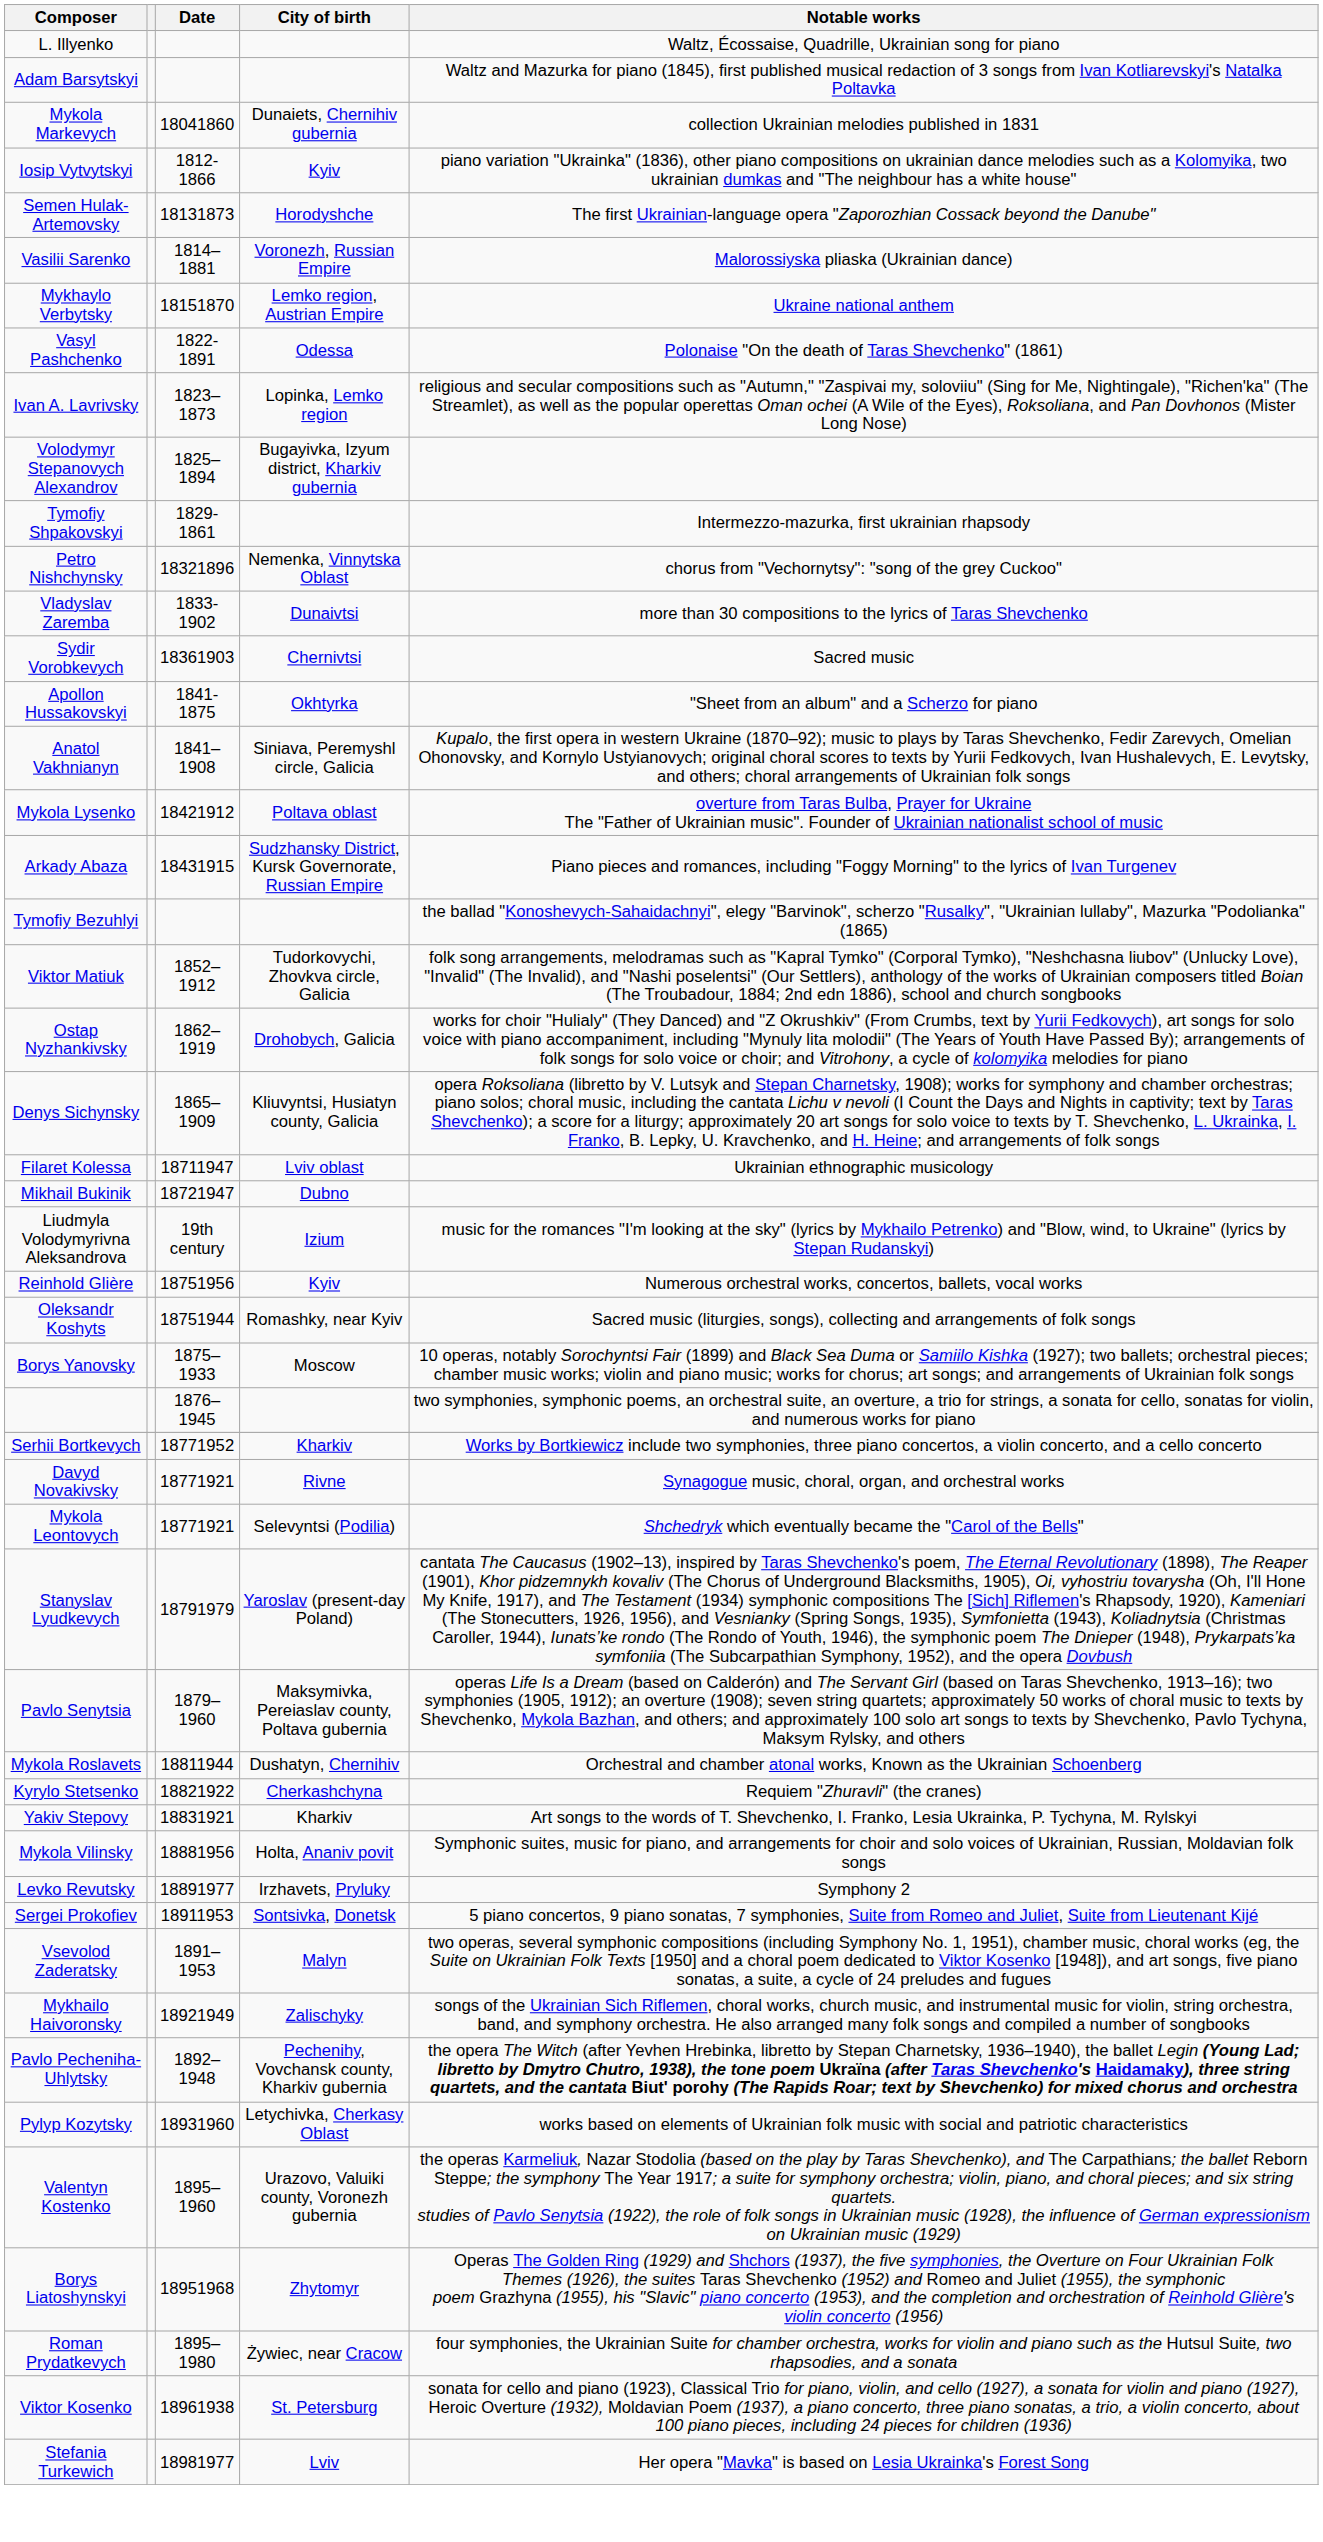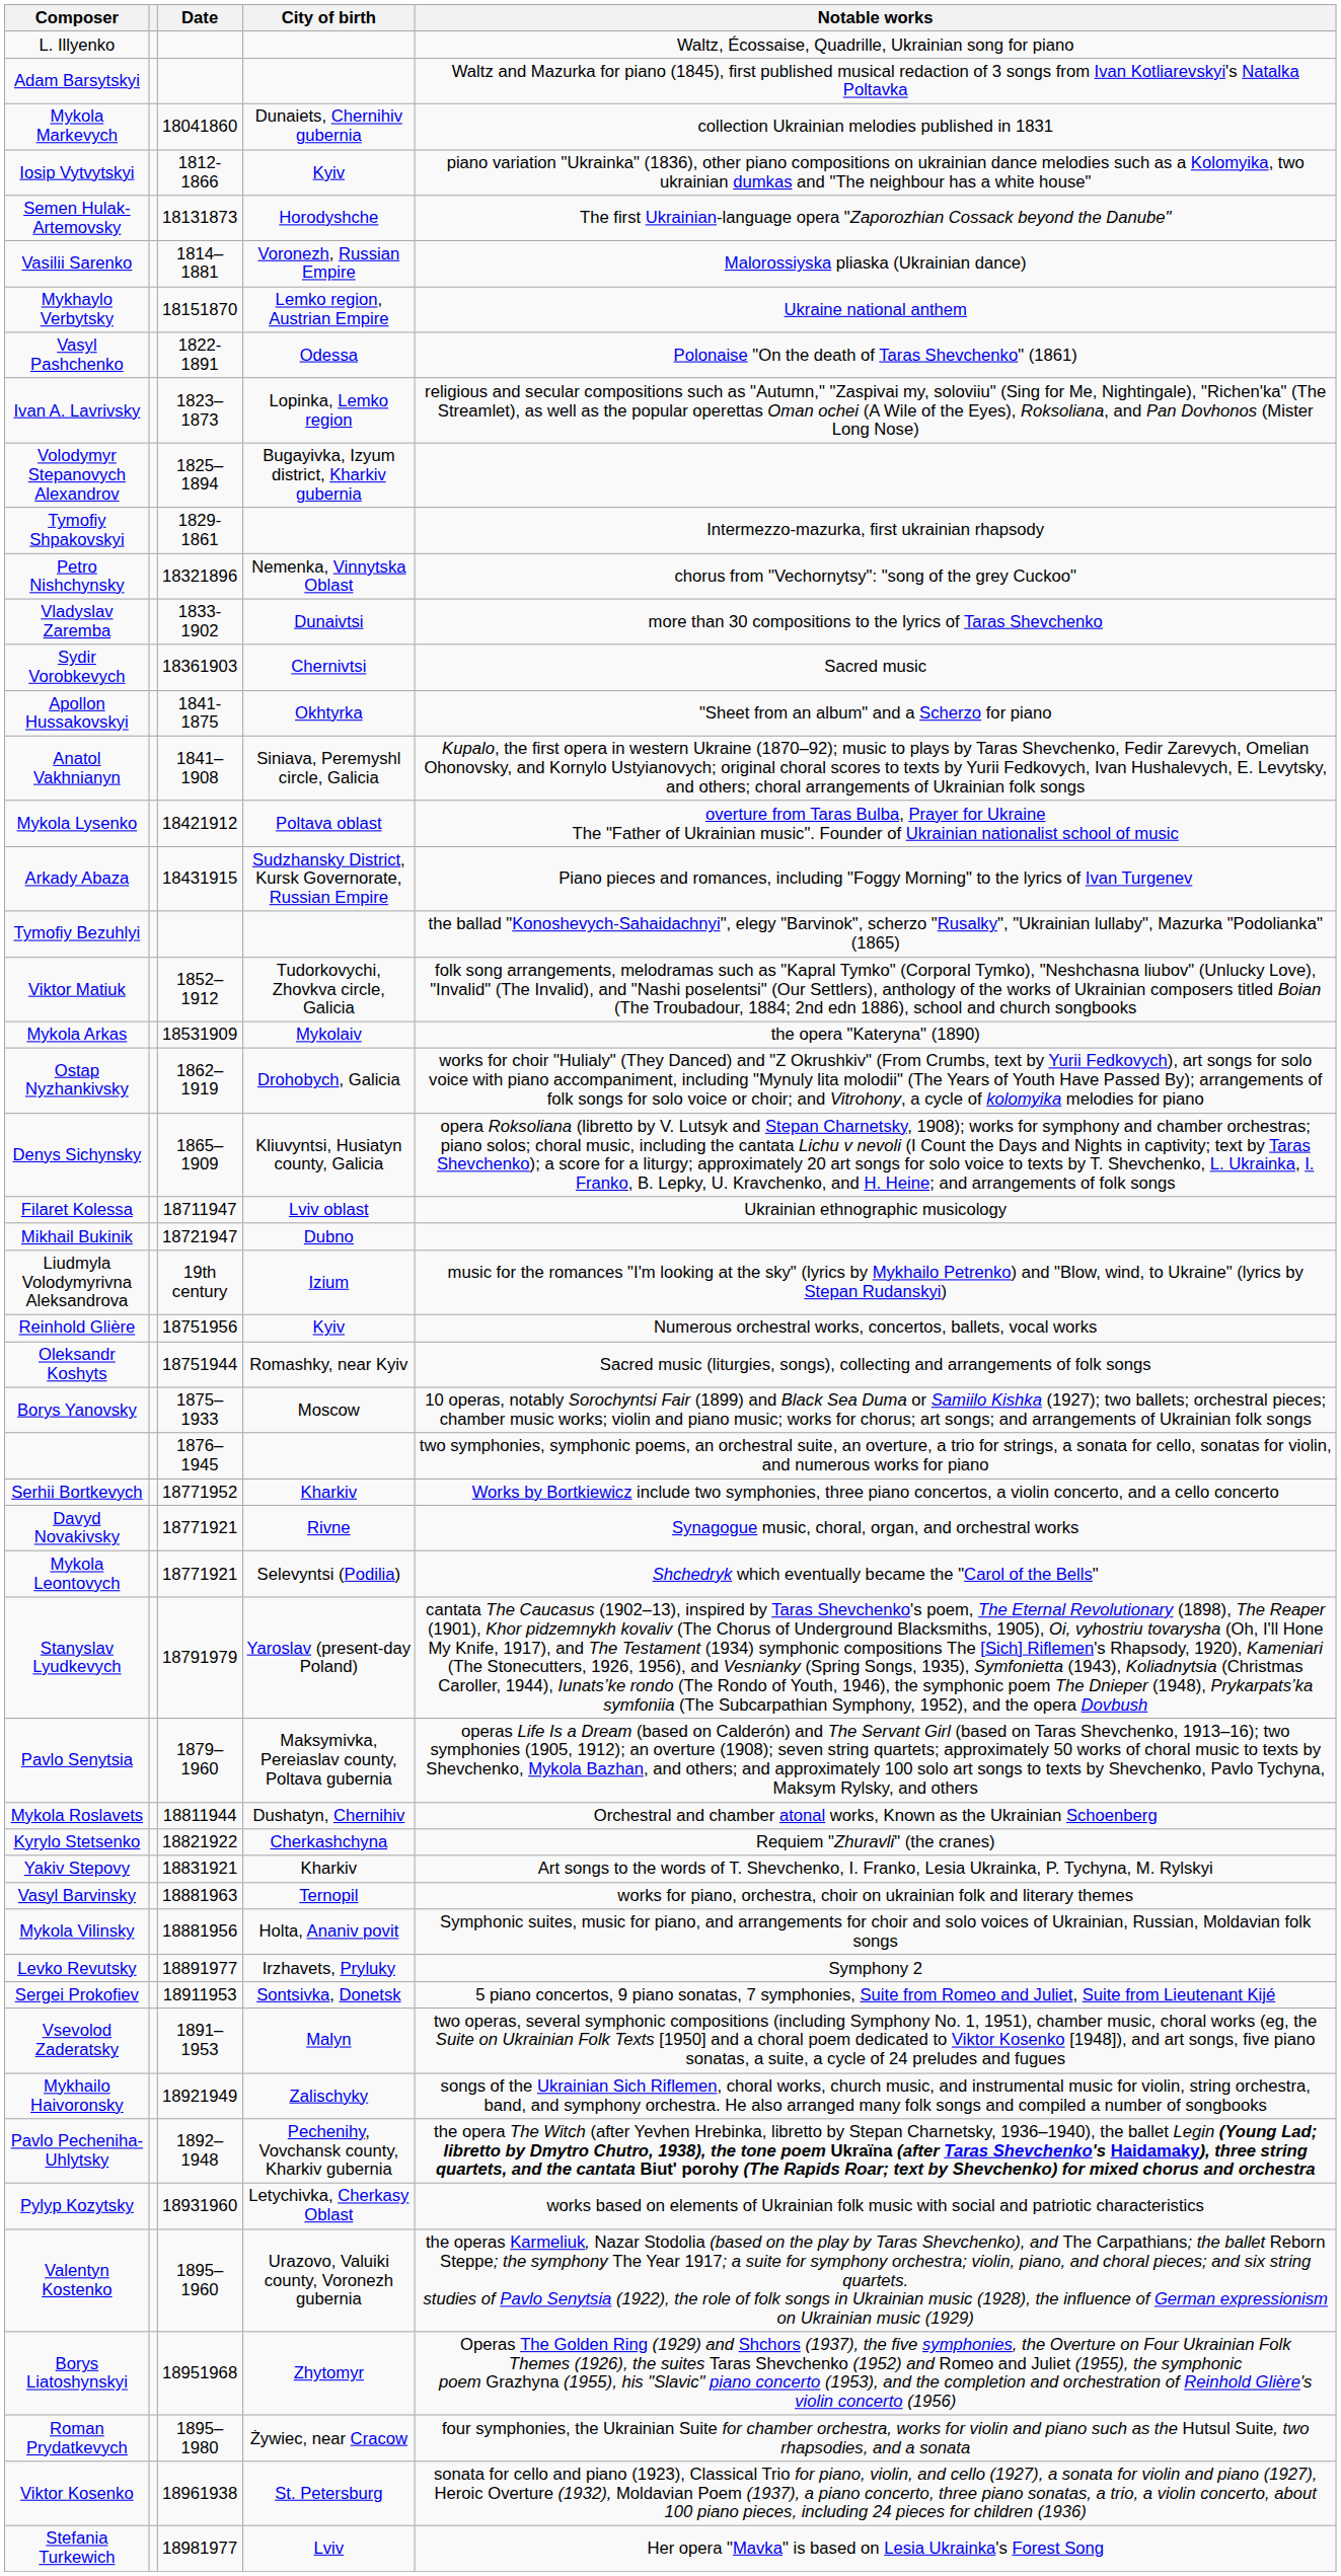+ row: Mykola Arkas | 18531909 | Mykolaiv | the opera "Kateryna" (1890)
+ row: Vasyl Barvinsky | 18881963 | Ternopil | works for piano, orchestra, choir on ukrainian folk and literary themes
